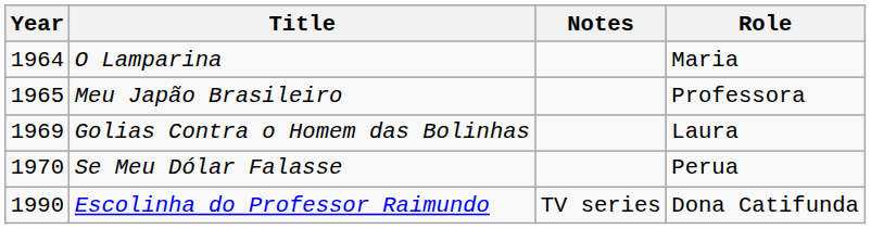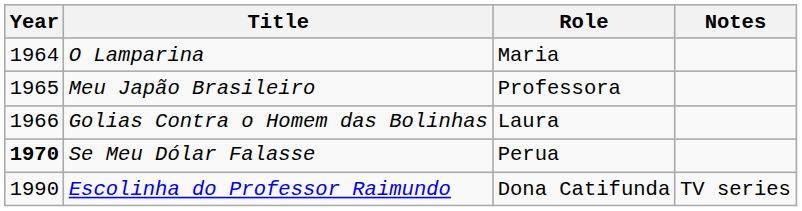columns swapped: Role <-> Notes
Golias Contra o Homem das Bolinhas | Year: 1969 -> 1966
Se Meu Dólar Falasse | Year: normal -> bold
